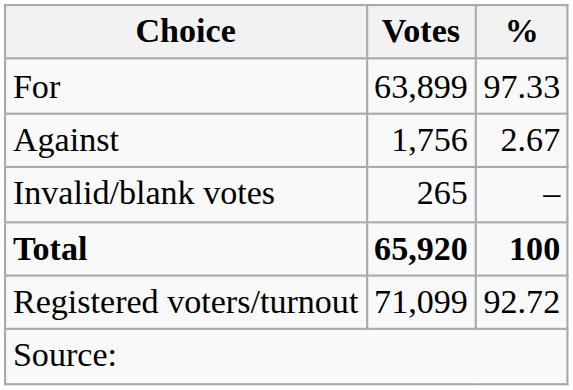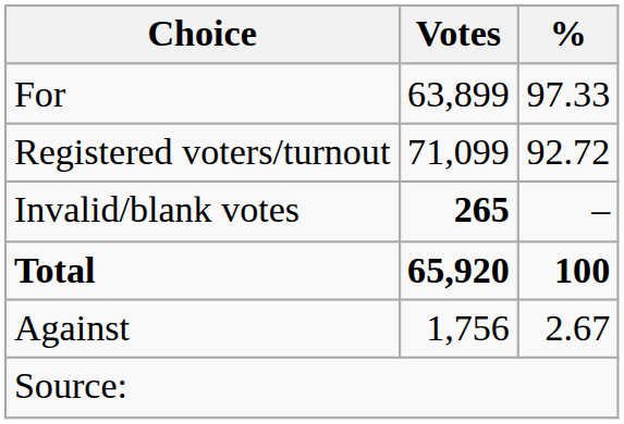rows swapped: Against <-> Registered voters/turnout
Invalid/blank votes | Votes: normal -> bold
